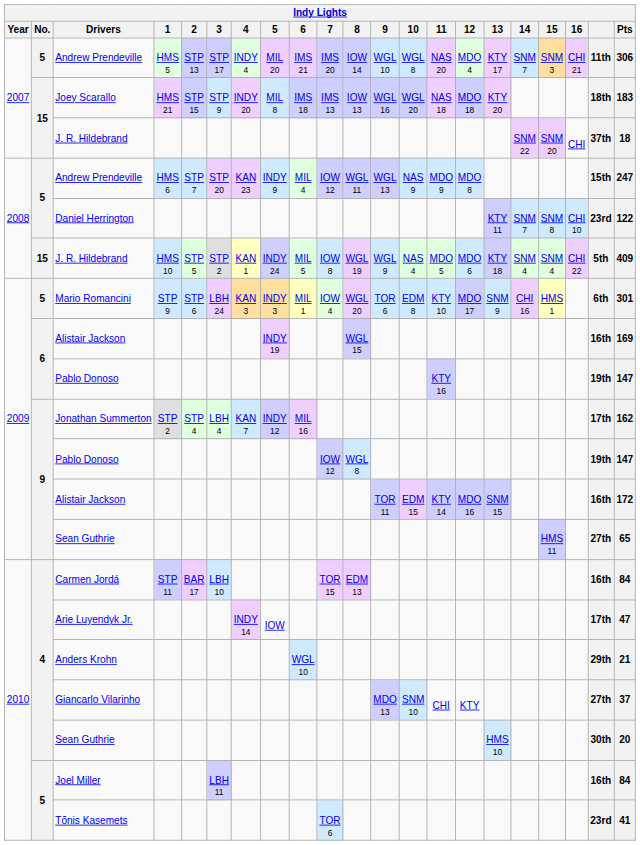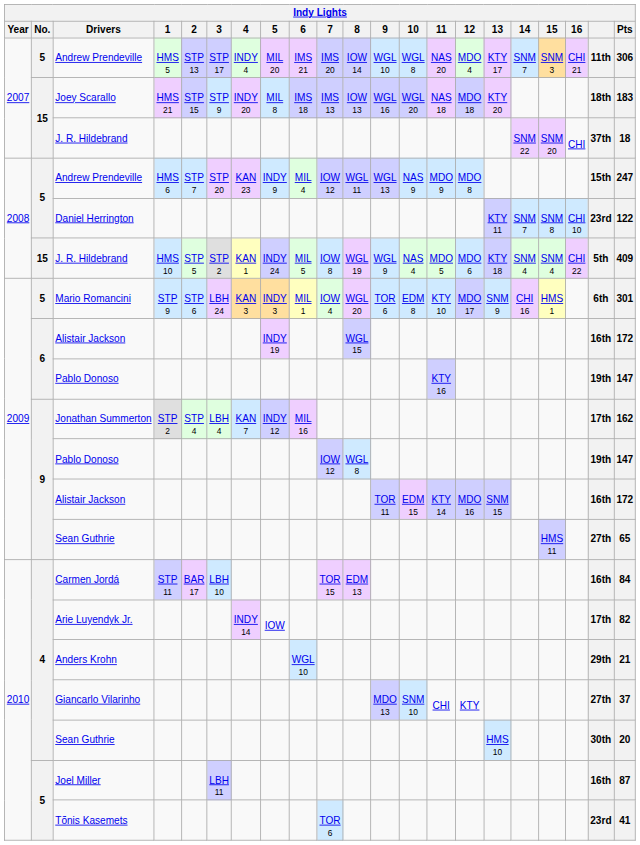6 / Alistair Jackson | Pts: 169 -> 172
Arie Luyendyk Jr. | Pts: 47 -> 82
Joel Miller | Pts: 84 -> 87
